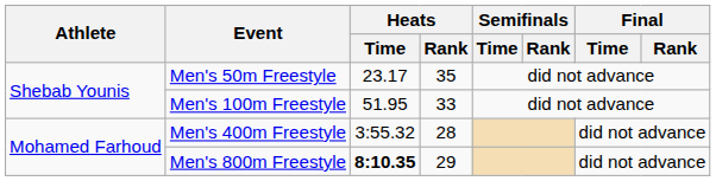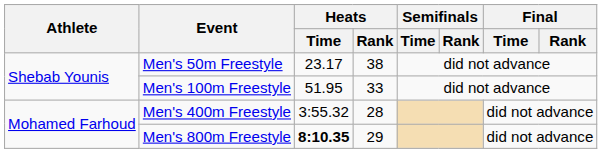Men's 50m Freestyle | Heats / Rank: 35 -> 38
